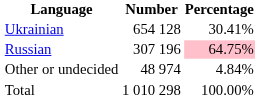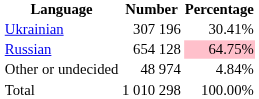Ukrainian | Number: 654 128 -> 307 196
Russian | Number: 307 196 -> 654 128
